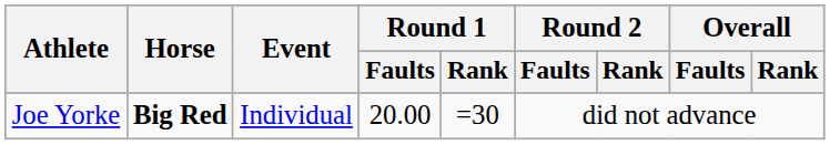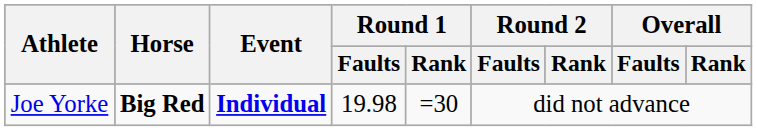Joe Yorke | Event: normal -> bold
Joe Yorke | Round 1 / Faults: 20.00 -> 19.98
